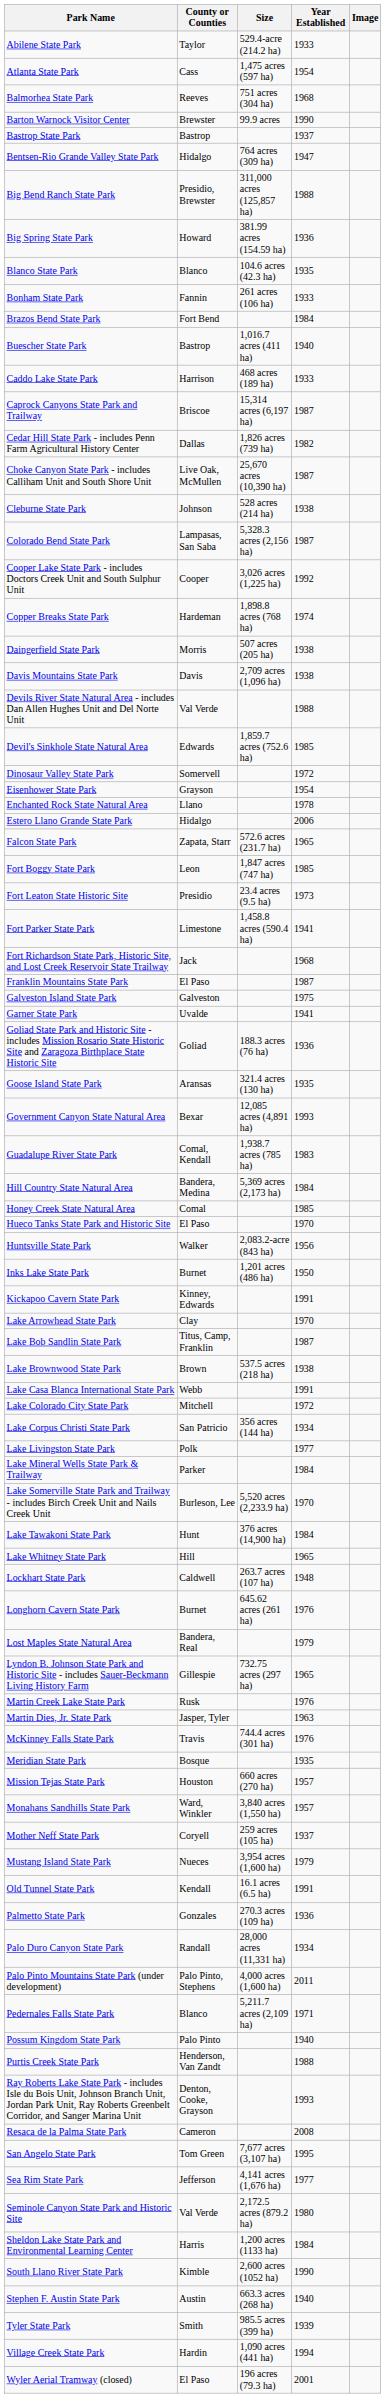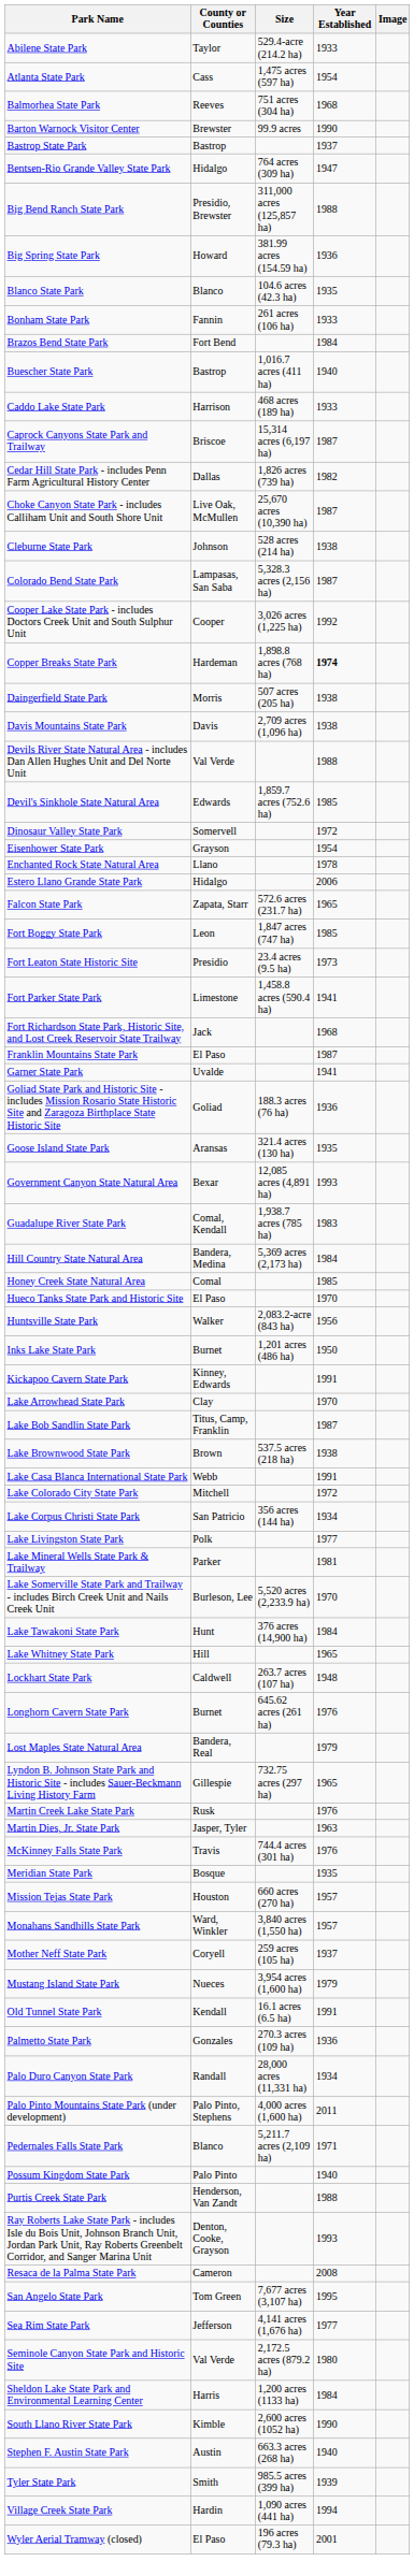Copper Breaks State Park | Year Established: normal -> bold
- row: Galveston Island State Park | Galveston | 1975
Lake Mineral Wells State Park & Trailway | Year Established: 1984 -> 1981
